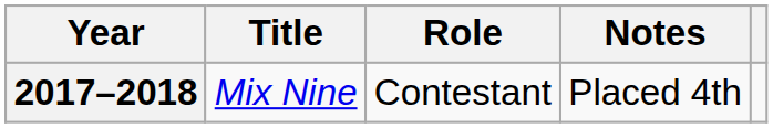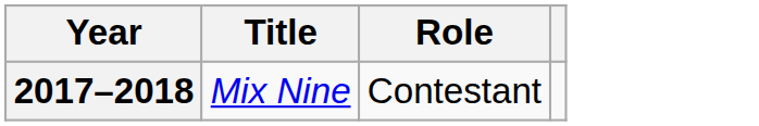- column: Notes | Placed 4th
